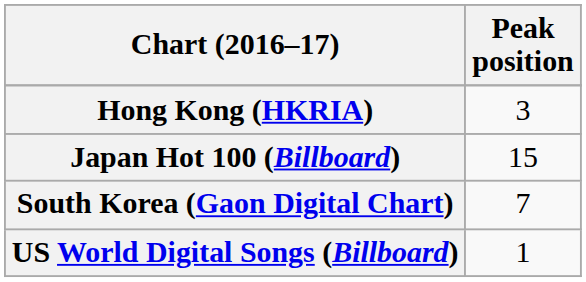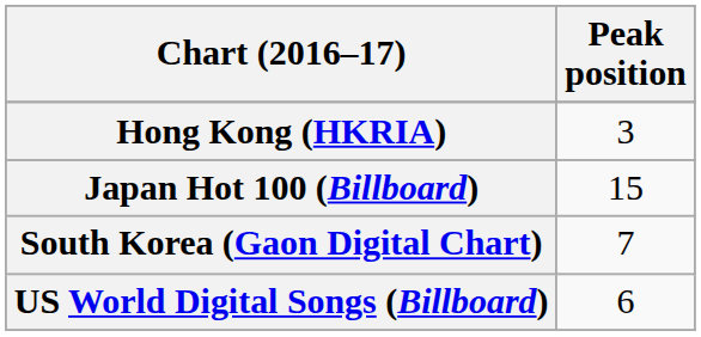US World Digital Songs (Billboard) | Peak position: 1 -> 6
